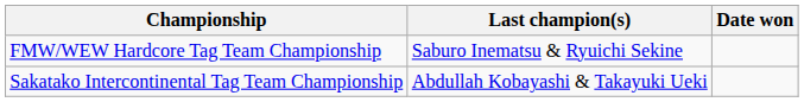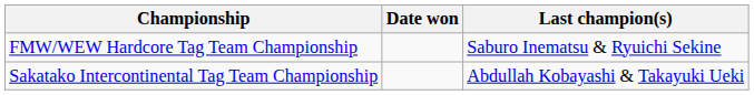columns swapped: Last champion(s) <-> Date won
